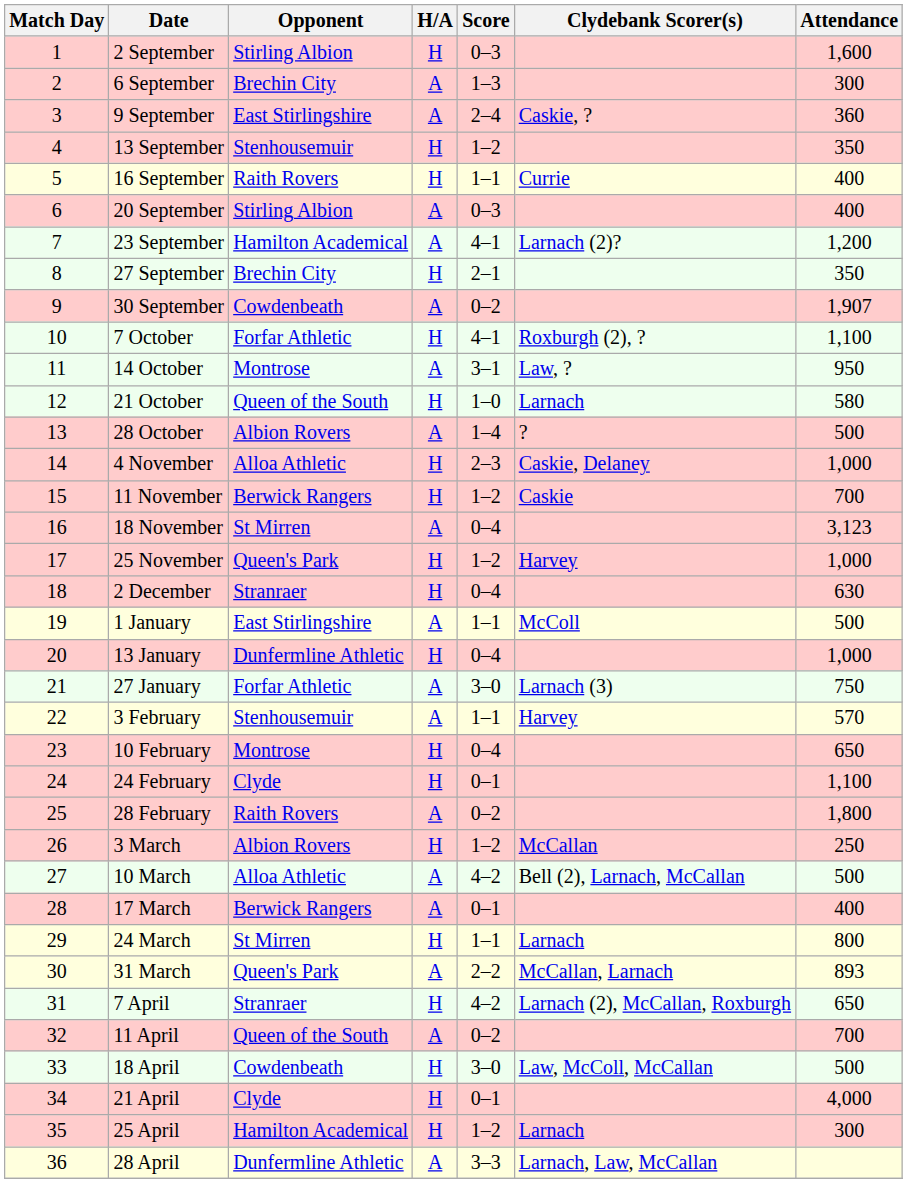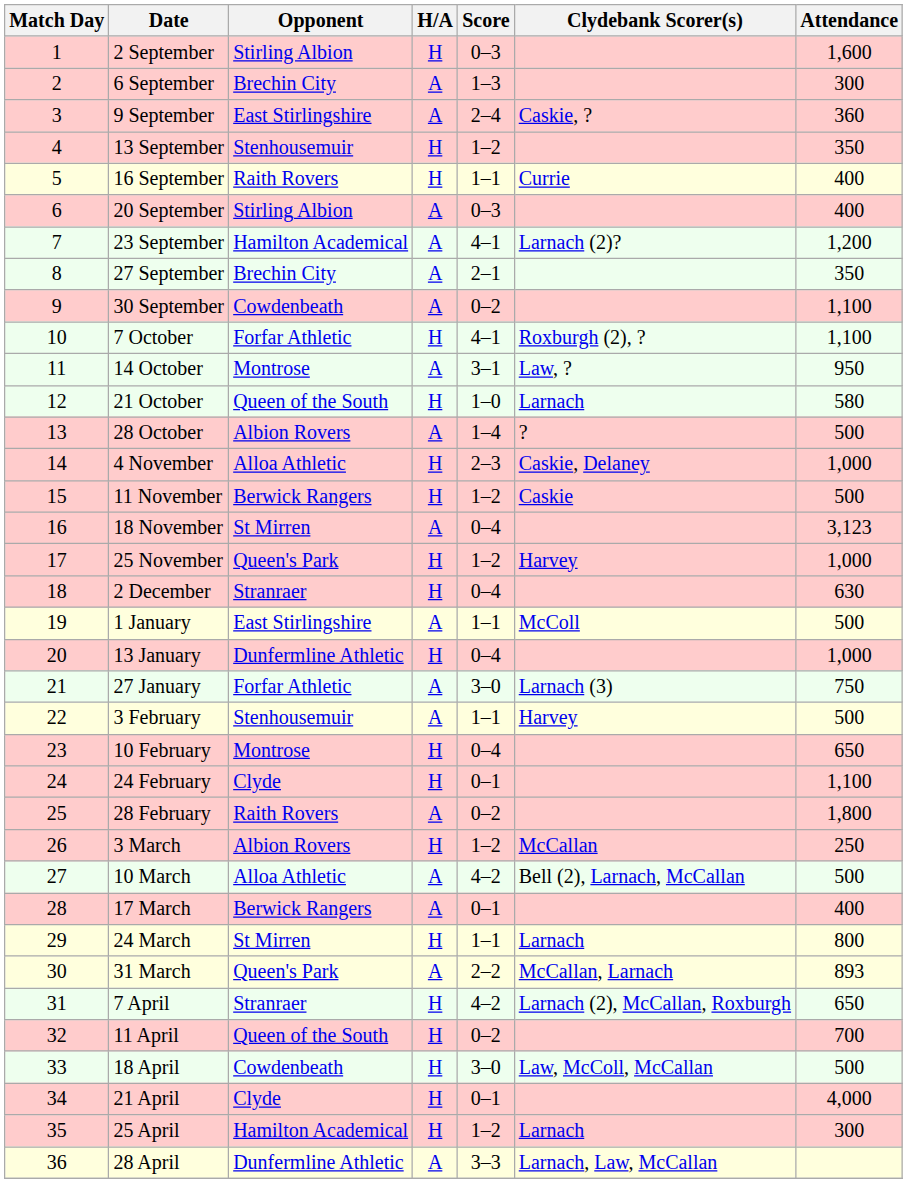27 September | H/A: H -> A
30 September | Attendance: 1,907 -> 1,100
11 November | Attendance: 700 -> 500
3 February | Attendance: 570 -> 500
11 April | H/A: A -> H
